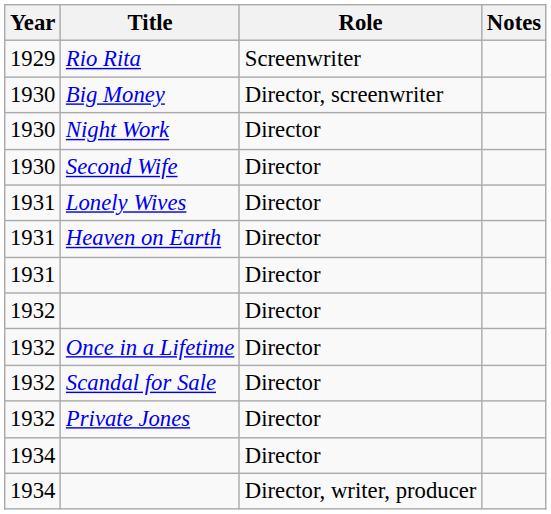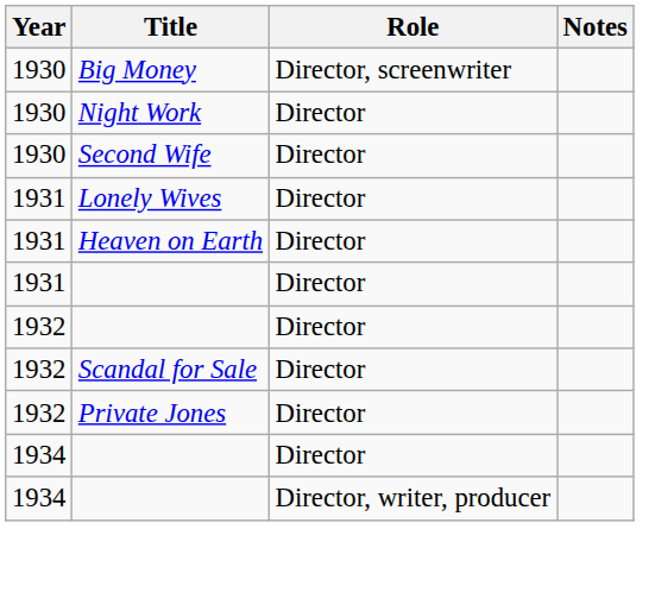- row: 1929 | Rio Rita | Screenwriter
- row: 1932 | Once in a Lifetime | Director
